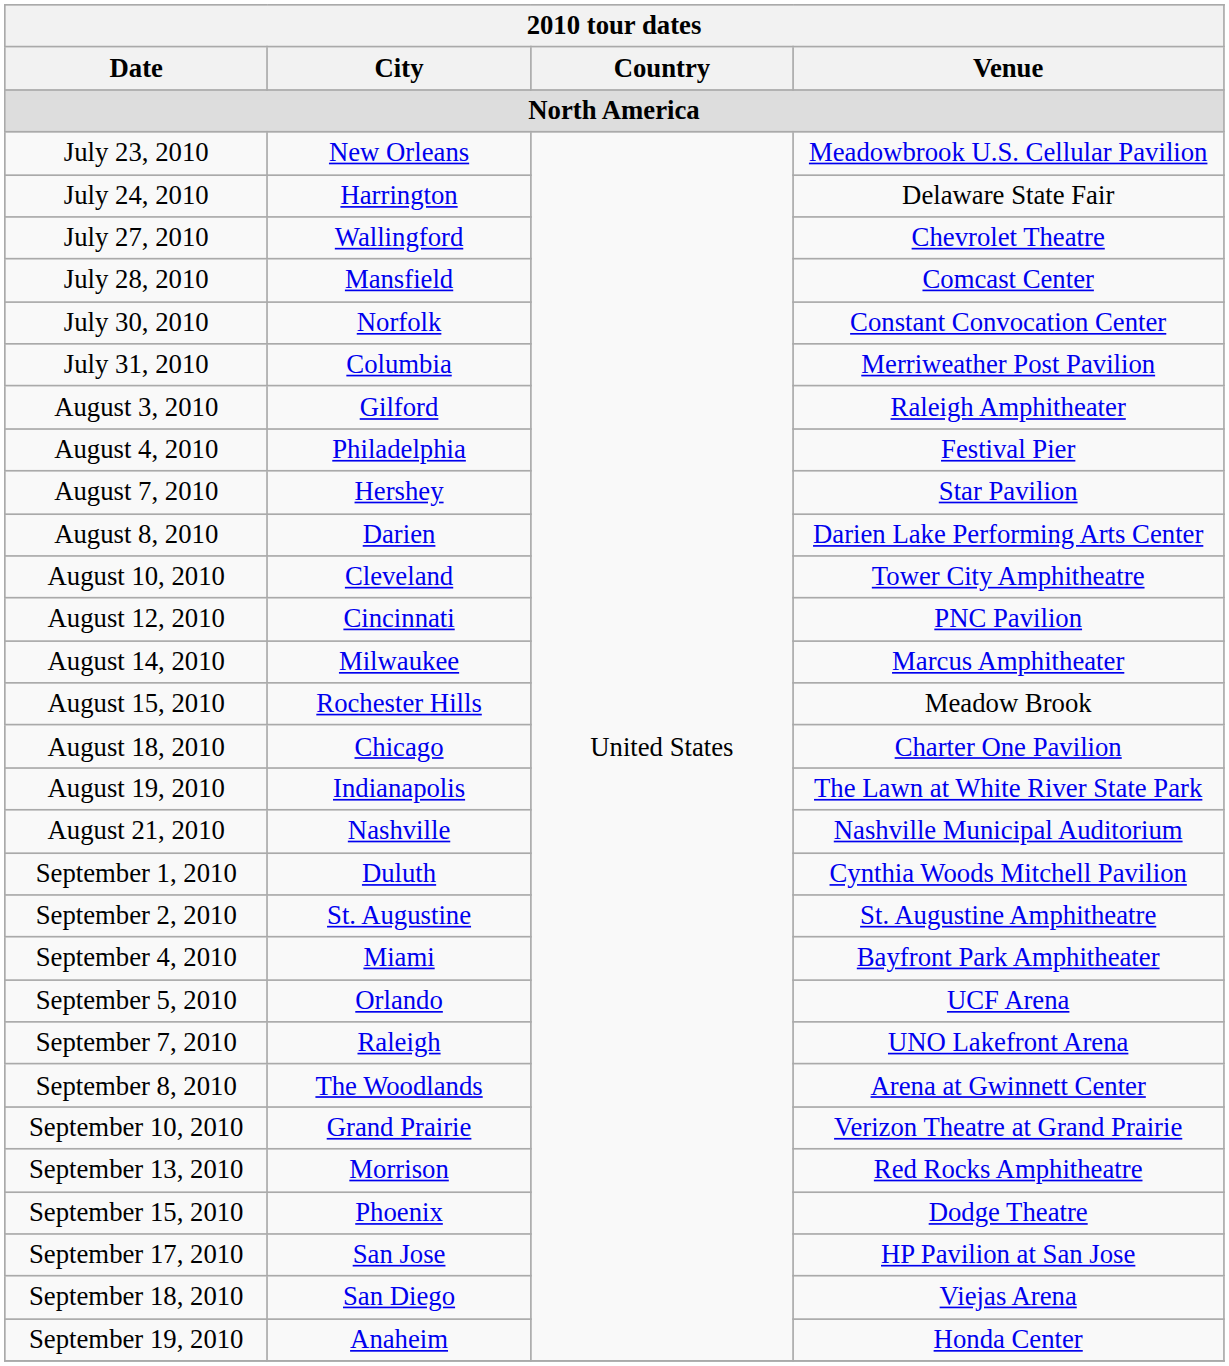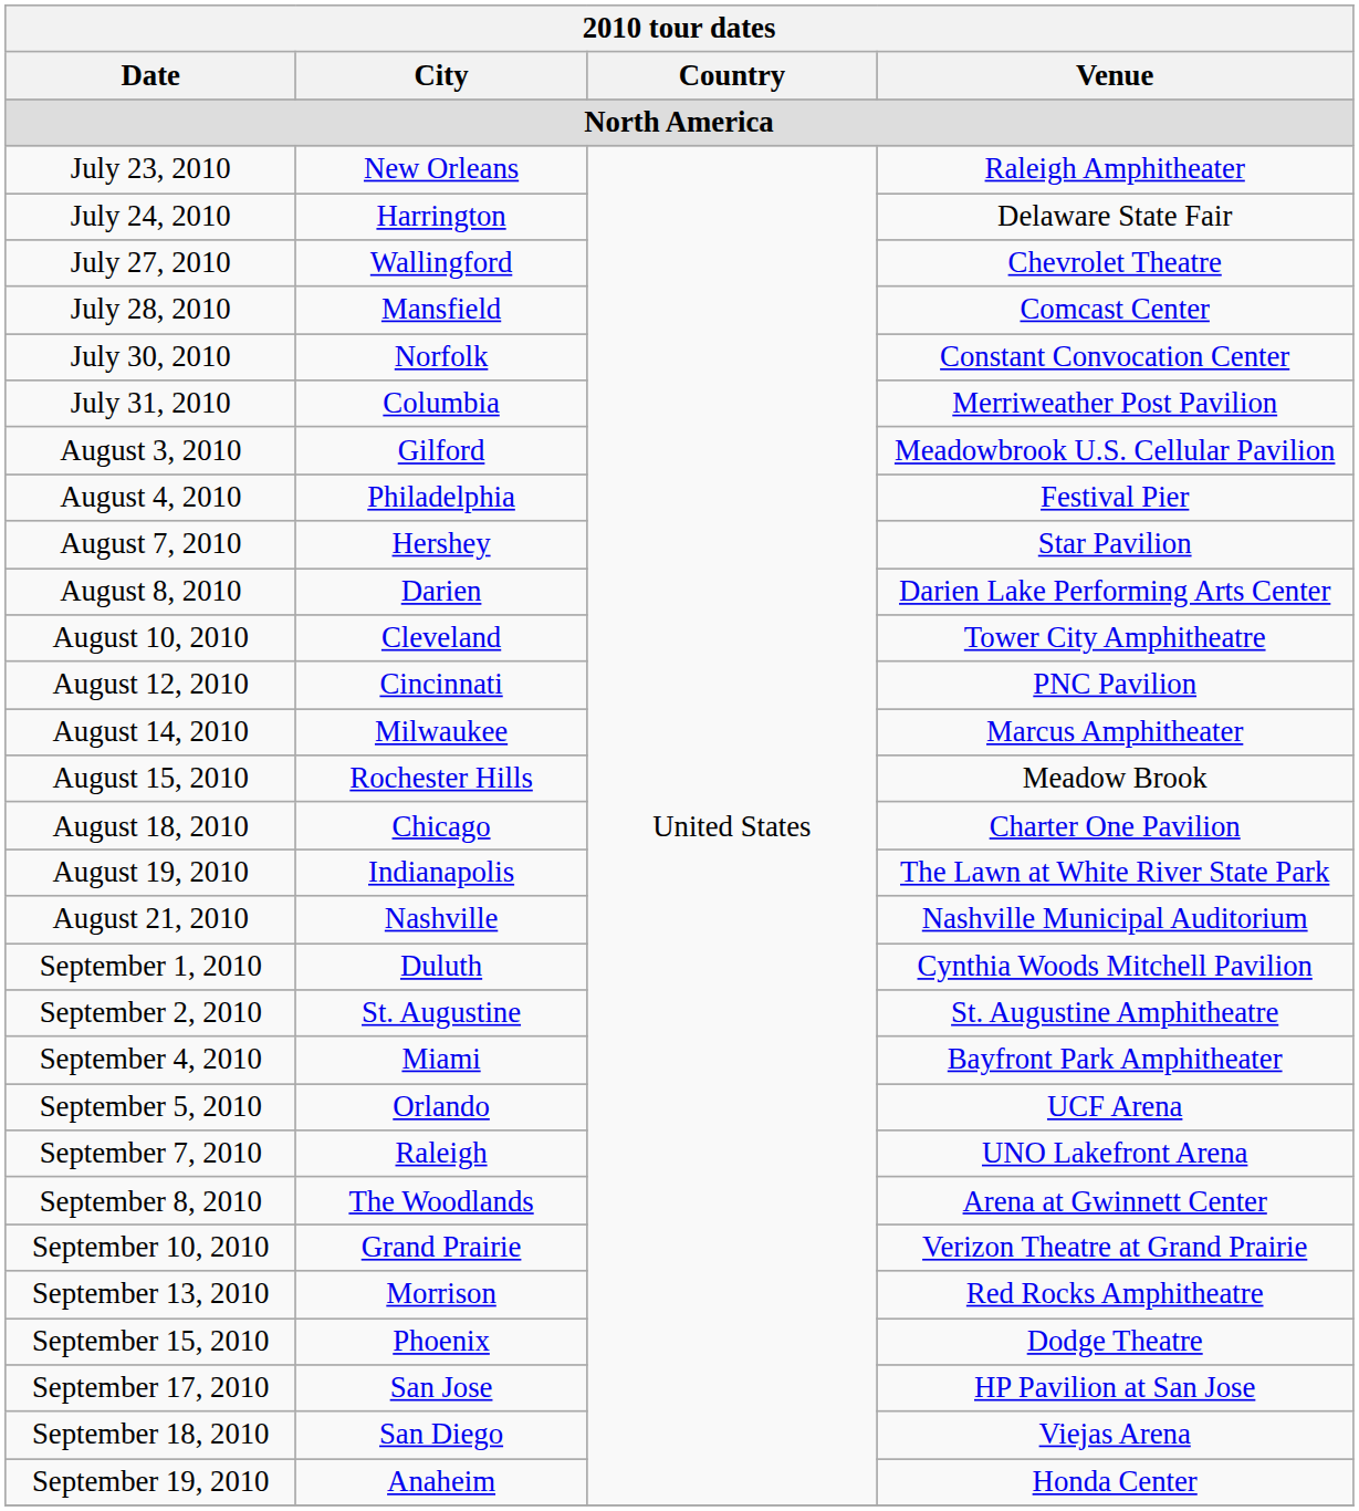July 23, 2010 | Venue: Meadowbrook U.S. Cellular Pavilion -> Raleigh Amphitheater
August 3, 2010 | Venue: Raleigh Amphitheater -> Meadowbrook U.S. Cellular Pavilion
